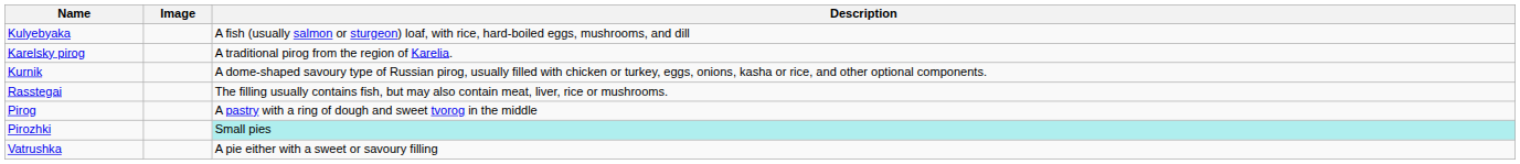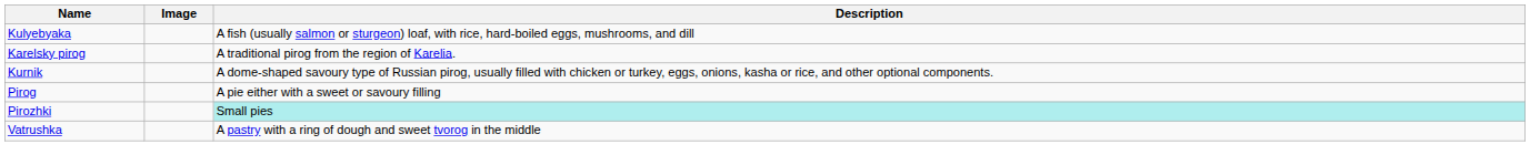- row: Rasstegai | The filling usually contains fish, but may also contain meat, liver, rice or mushrooms.
Pirog | Description: A pastry with a ring of dough and sweet tvorog in the middle -> A pie either with a sweet or savoury filling
Vatrushka | Description: A pie either with a sweet or savoury filling -> A pastry with a ring of dough and sweet tvorog in the middle
